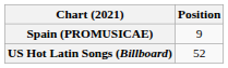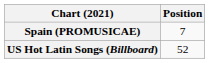Spain (PROMUSICAE) | Position: 9 -> 7
